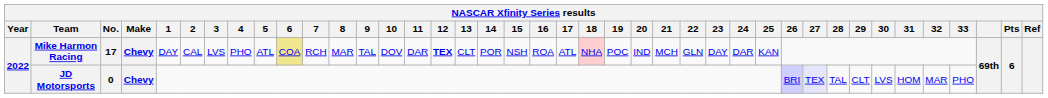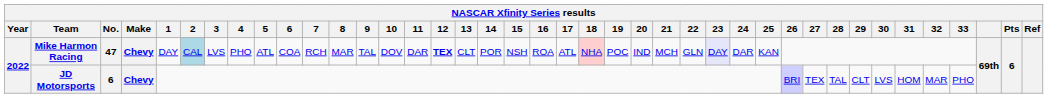Mike Harmon Racing | No.: 17 -> 47
Mike Harmon Racing | 2: no background -> lightblue background
Mike Harmon Racing | 6: khaki background -> no background
Mike Harmon Racing | 23: no background -> lavender background
JD Motorsports | No.: 0 -> 6
JD Motorsports | 27: lavender background -> no background
